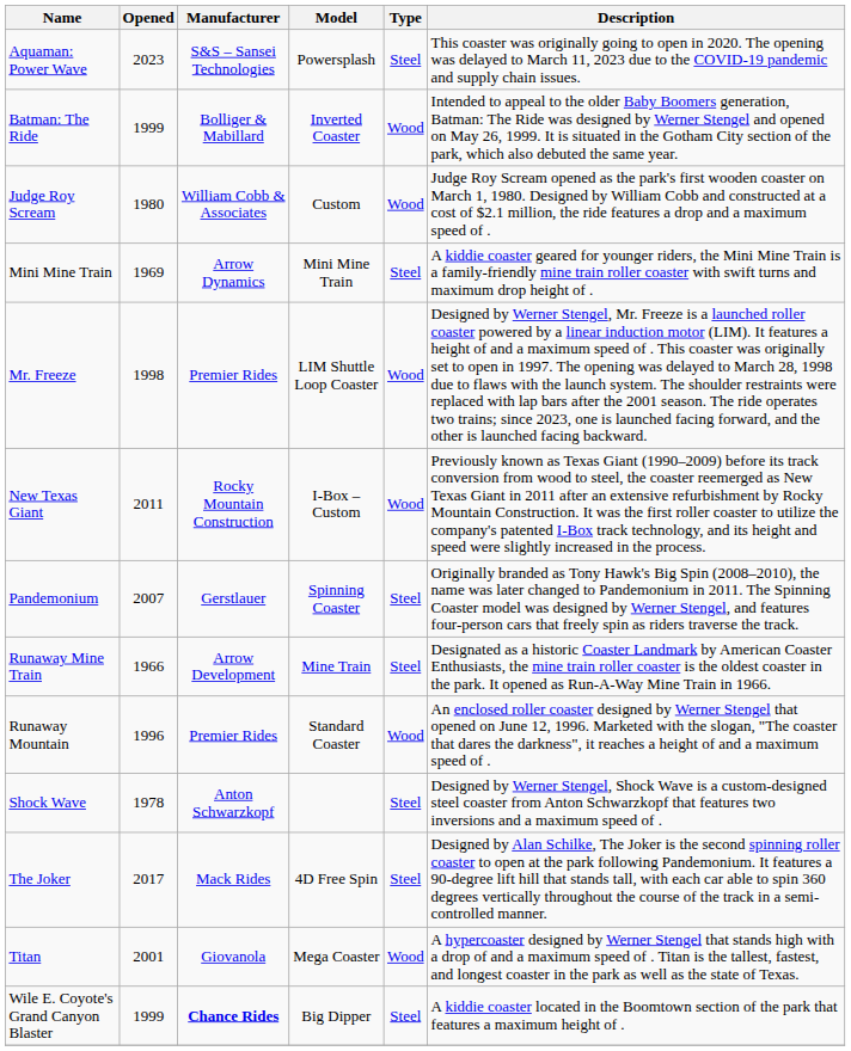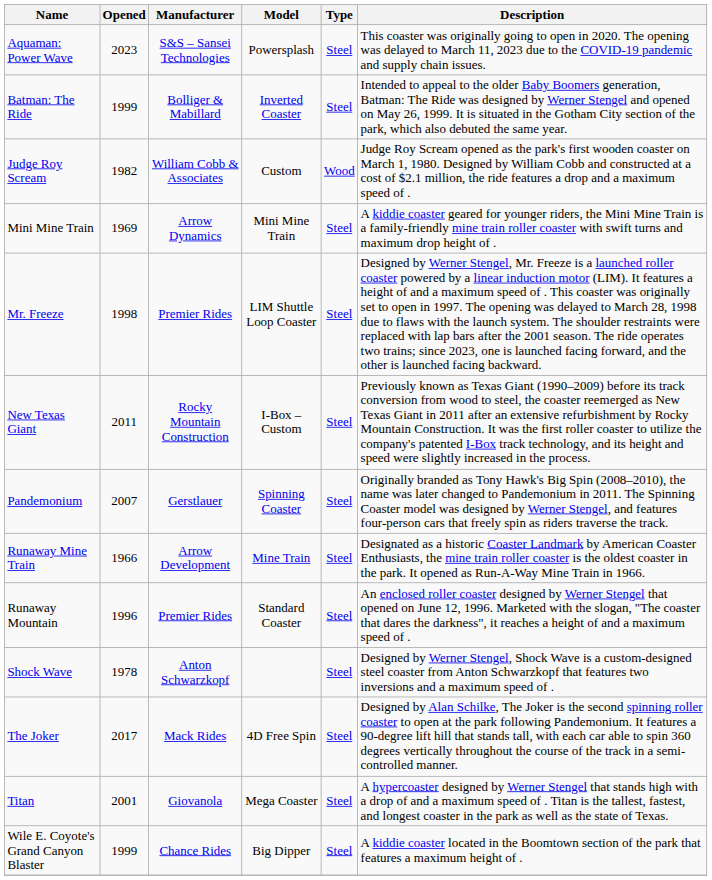Batman: The Ride | Type: Wood -> Steel
Judge Roy Scream | Opened: 1980 -> 1982
Mr. Freeze | Type: Wood -> Steel
New Texas Giant | Type: Wood -> Steel
Runaway Mountain | Type: Wood -> Steel
Titan | Type: Wood -> Steel
Wile E. Coyote's Grand Canyon Blaster | Manufacturer: bold -> normal
